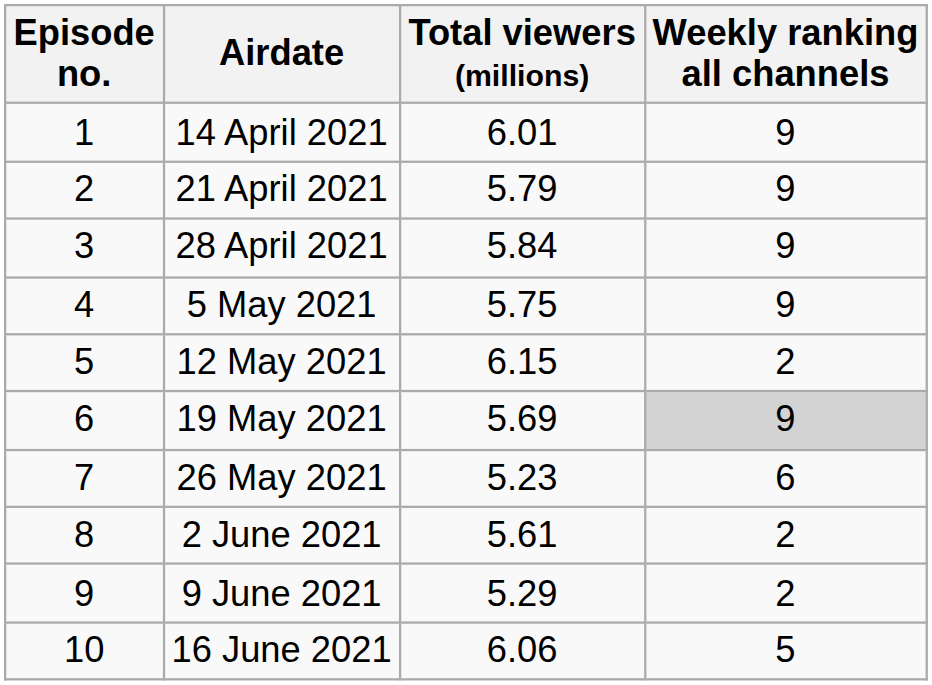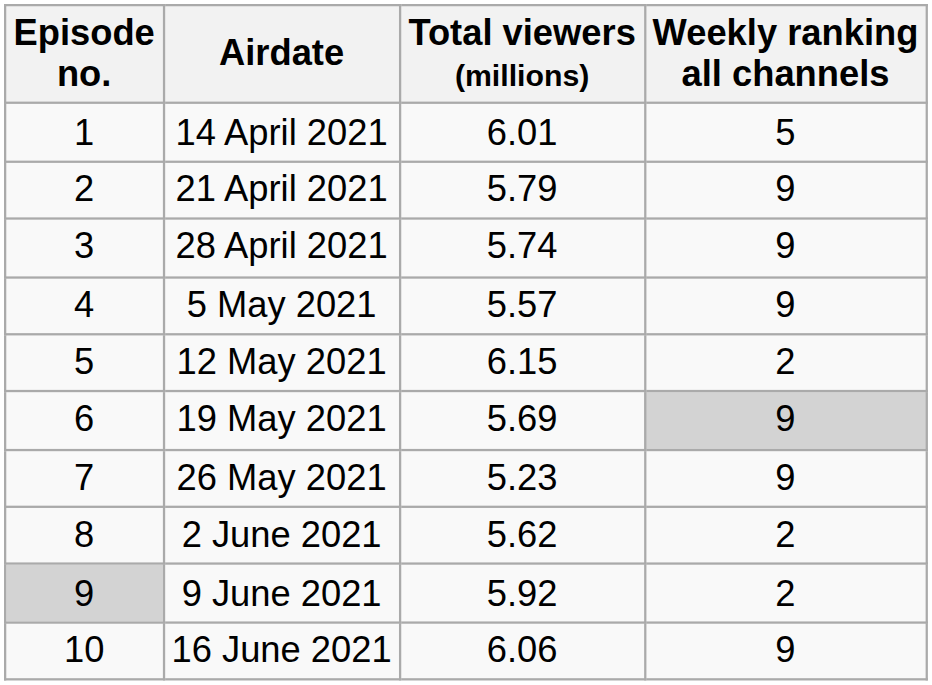14 April 2021 | Weekly ranking all channels: 9 -> 5
28 April 2021 | Total viewers (millions): 5.84 -> 5.74
5 May 2021 | Total viewers (millions): 5.75 -> 5.57
26 May 2021 | Weekly ranking all channels: 6 -> 9
2 June 2021 | Total viewers (millions): 5.61 -> 5.62
9 June 2021 | Episode no.: no background -> lightgrey background
9 June 2021 | Total viewers (millions): 5.29 -> 5.92
16 June 2021 | Weekly ranking all channels: 5 -> 9
